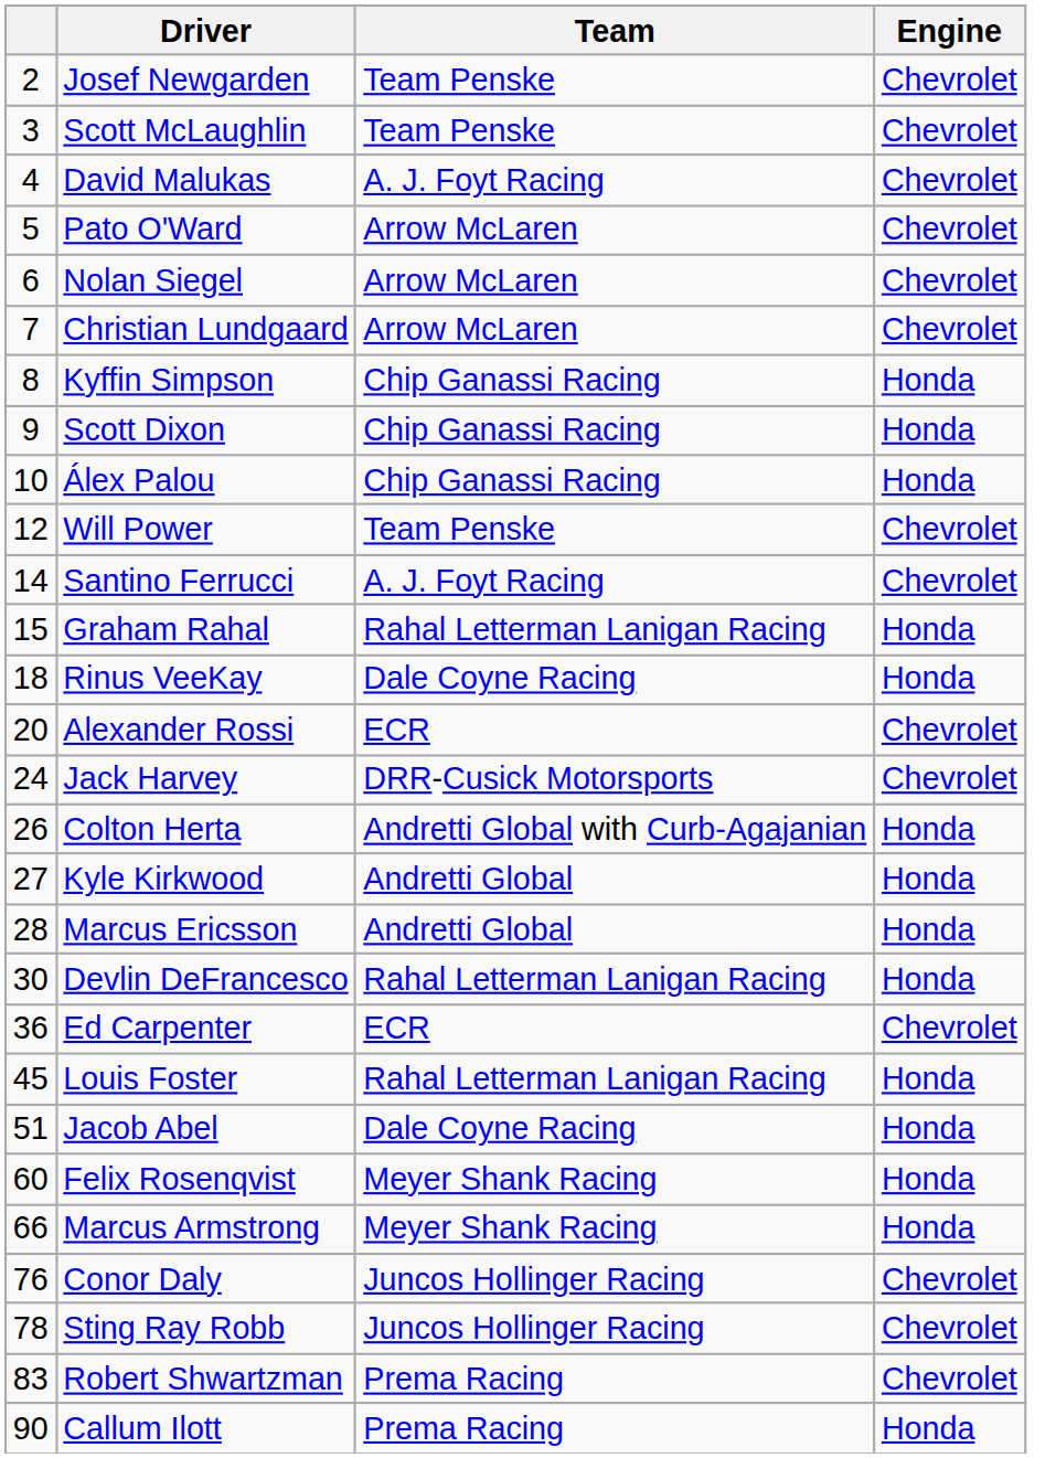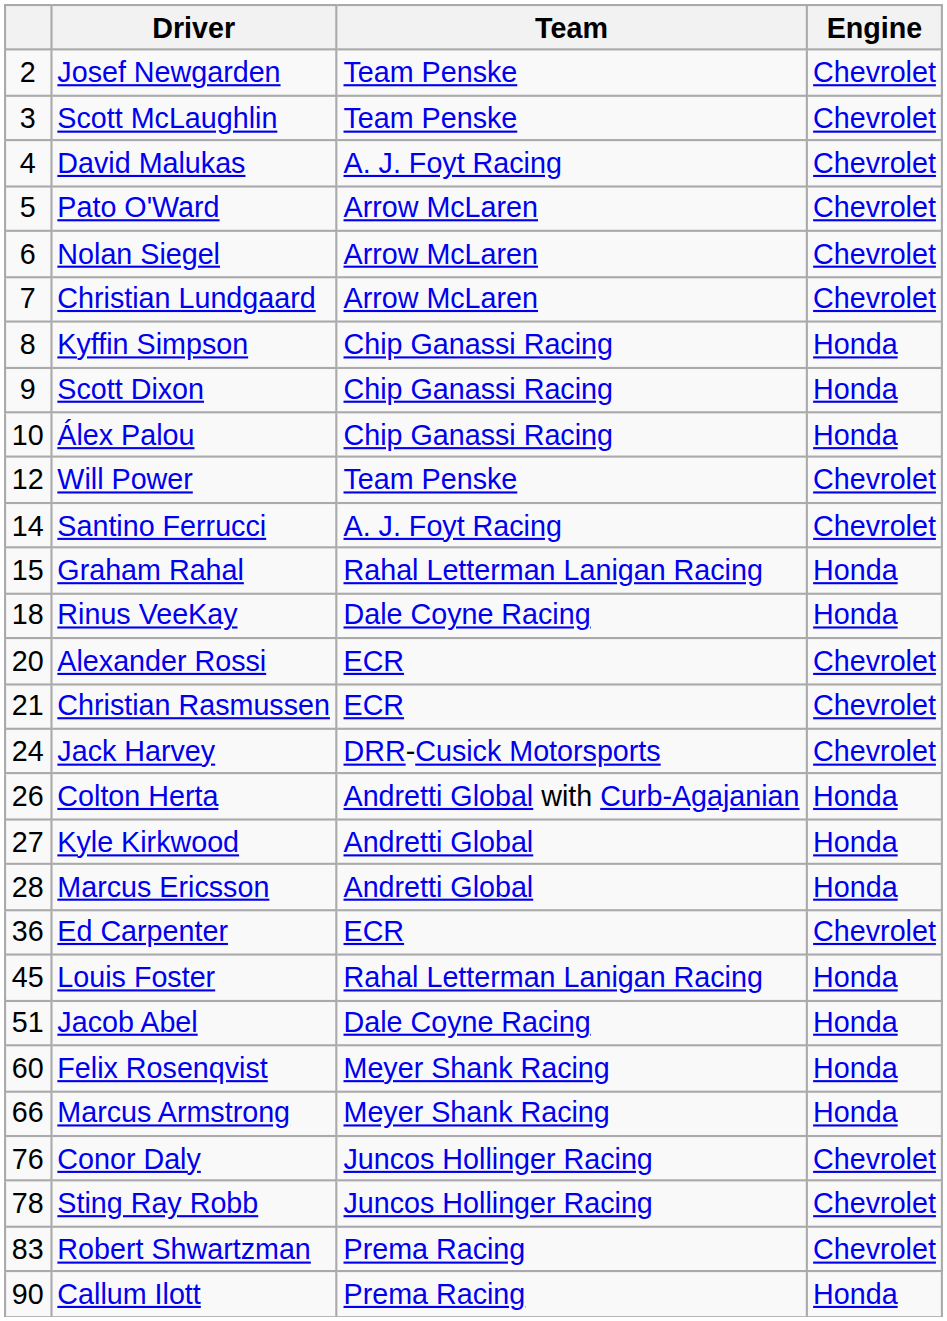+ row: 21 | Christian Rasmussen | ECR | Chevrolet
- row: 30 | Devlin DeFrancesco | Rahal Letterman Lanigan Racing | Honda
